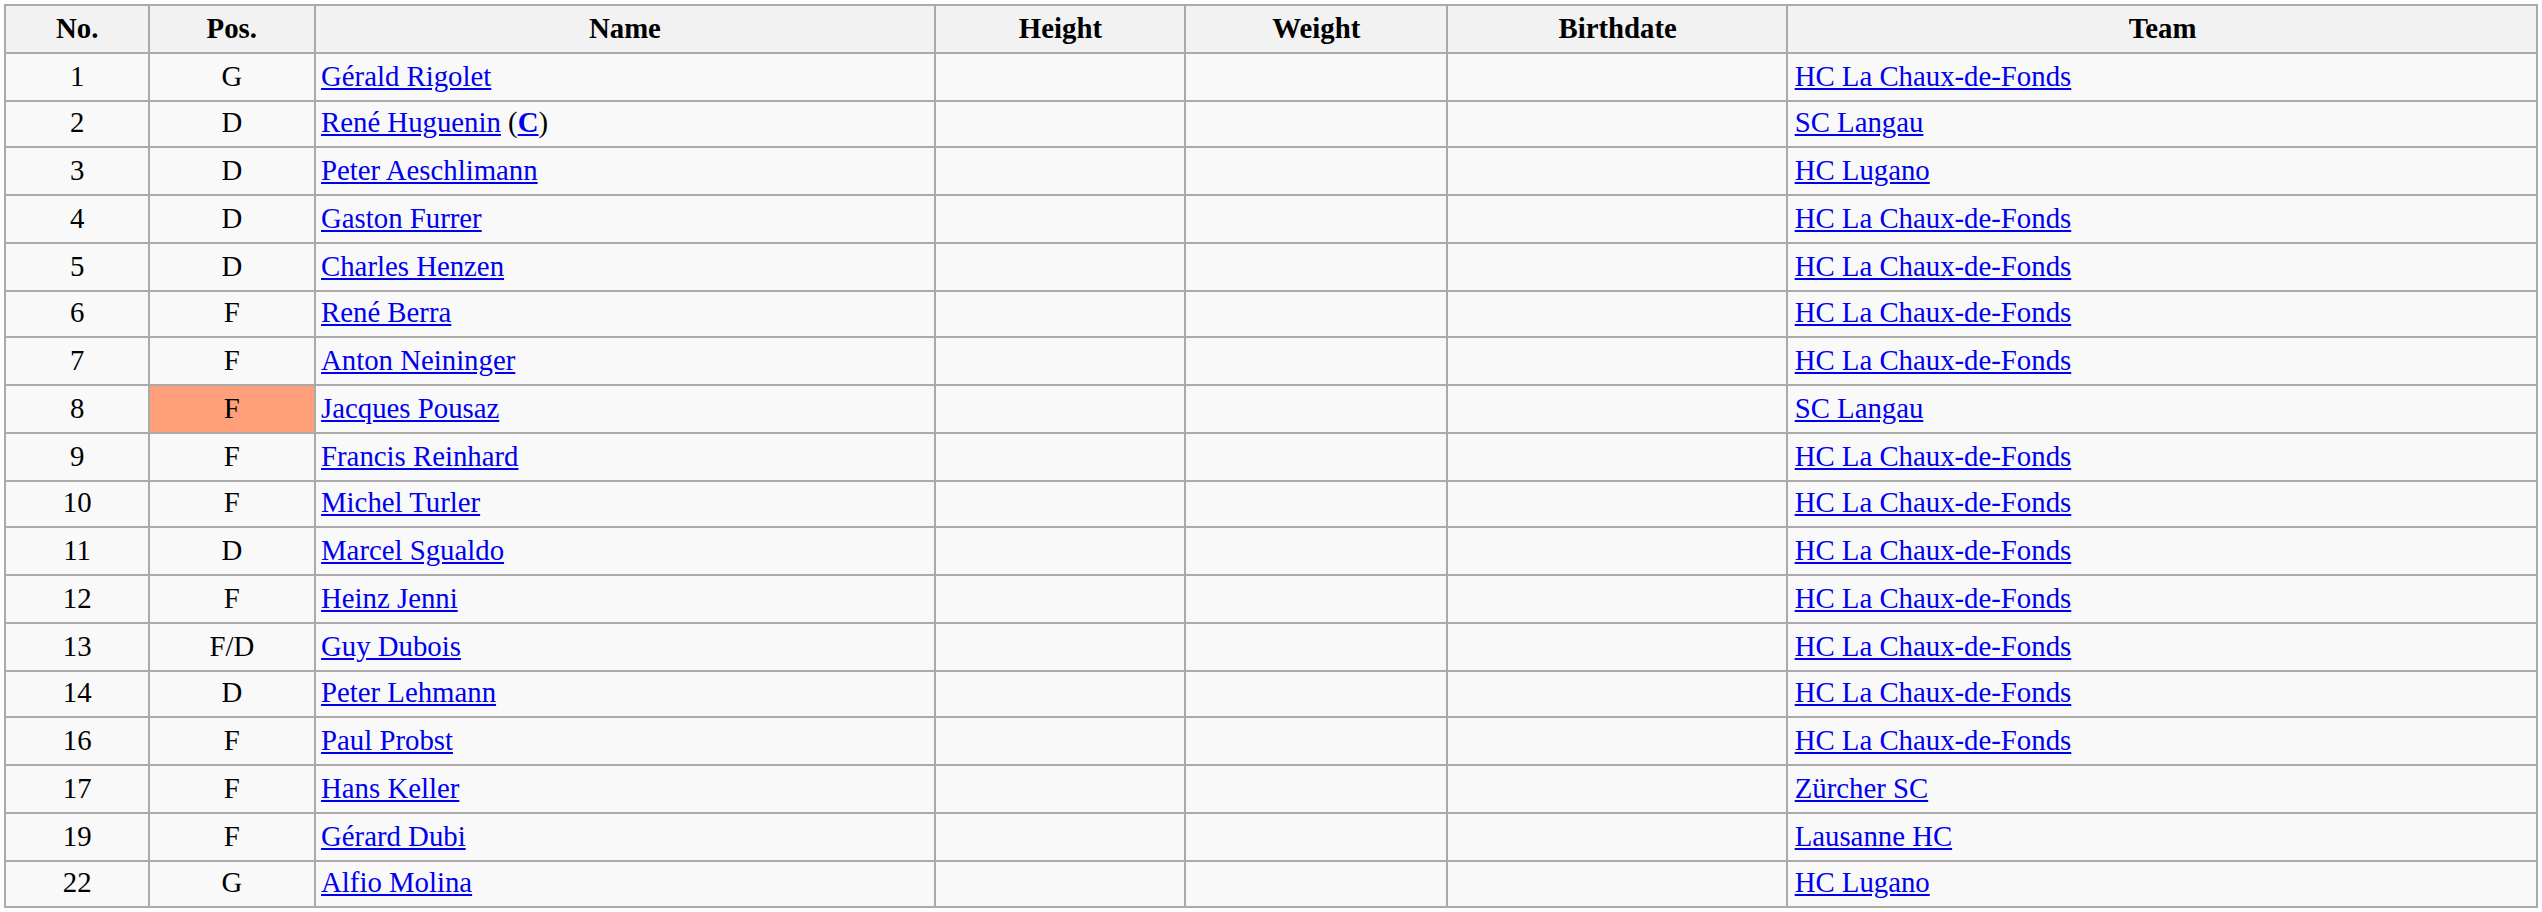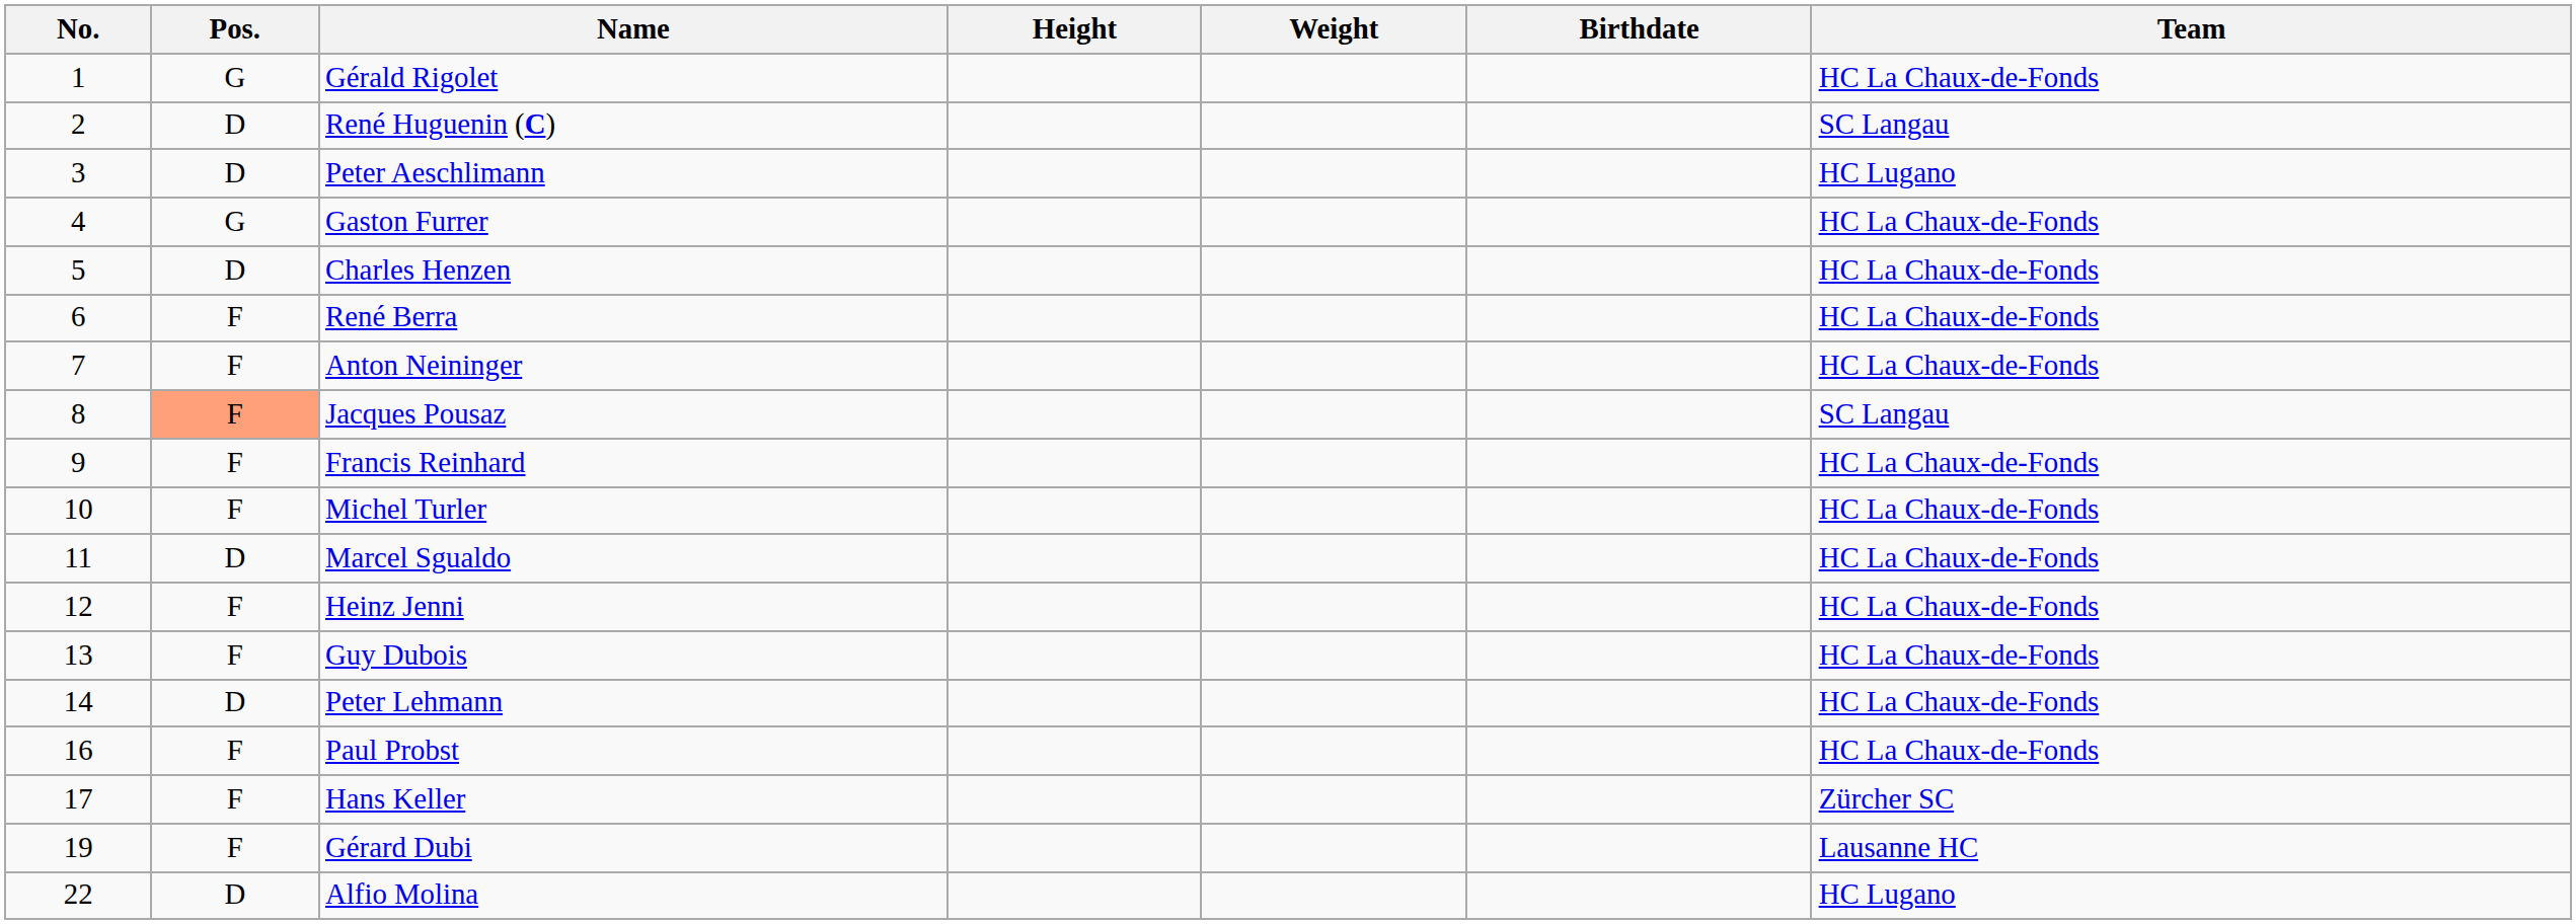Gaston Furrer | Pos.: D -> G
Guy Dubois | Pos.: F/D -> F
Alfio Molina | Pos.: G -> D
